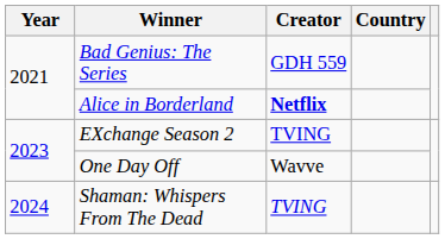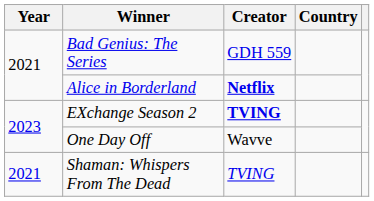EXchange Season 2 | Creator: normal -> bold
Shaman: Whispers From The Dead | Year: 2024 -> 2021
